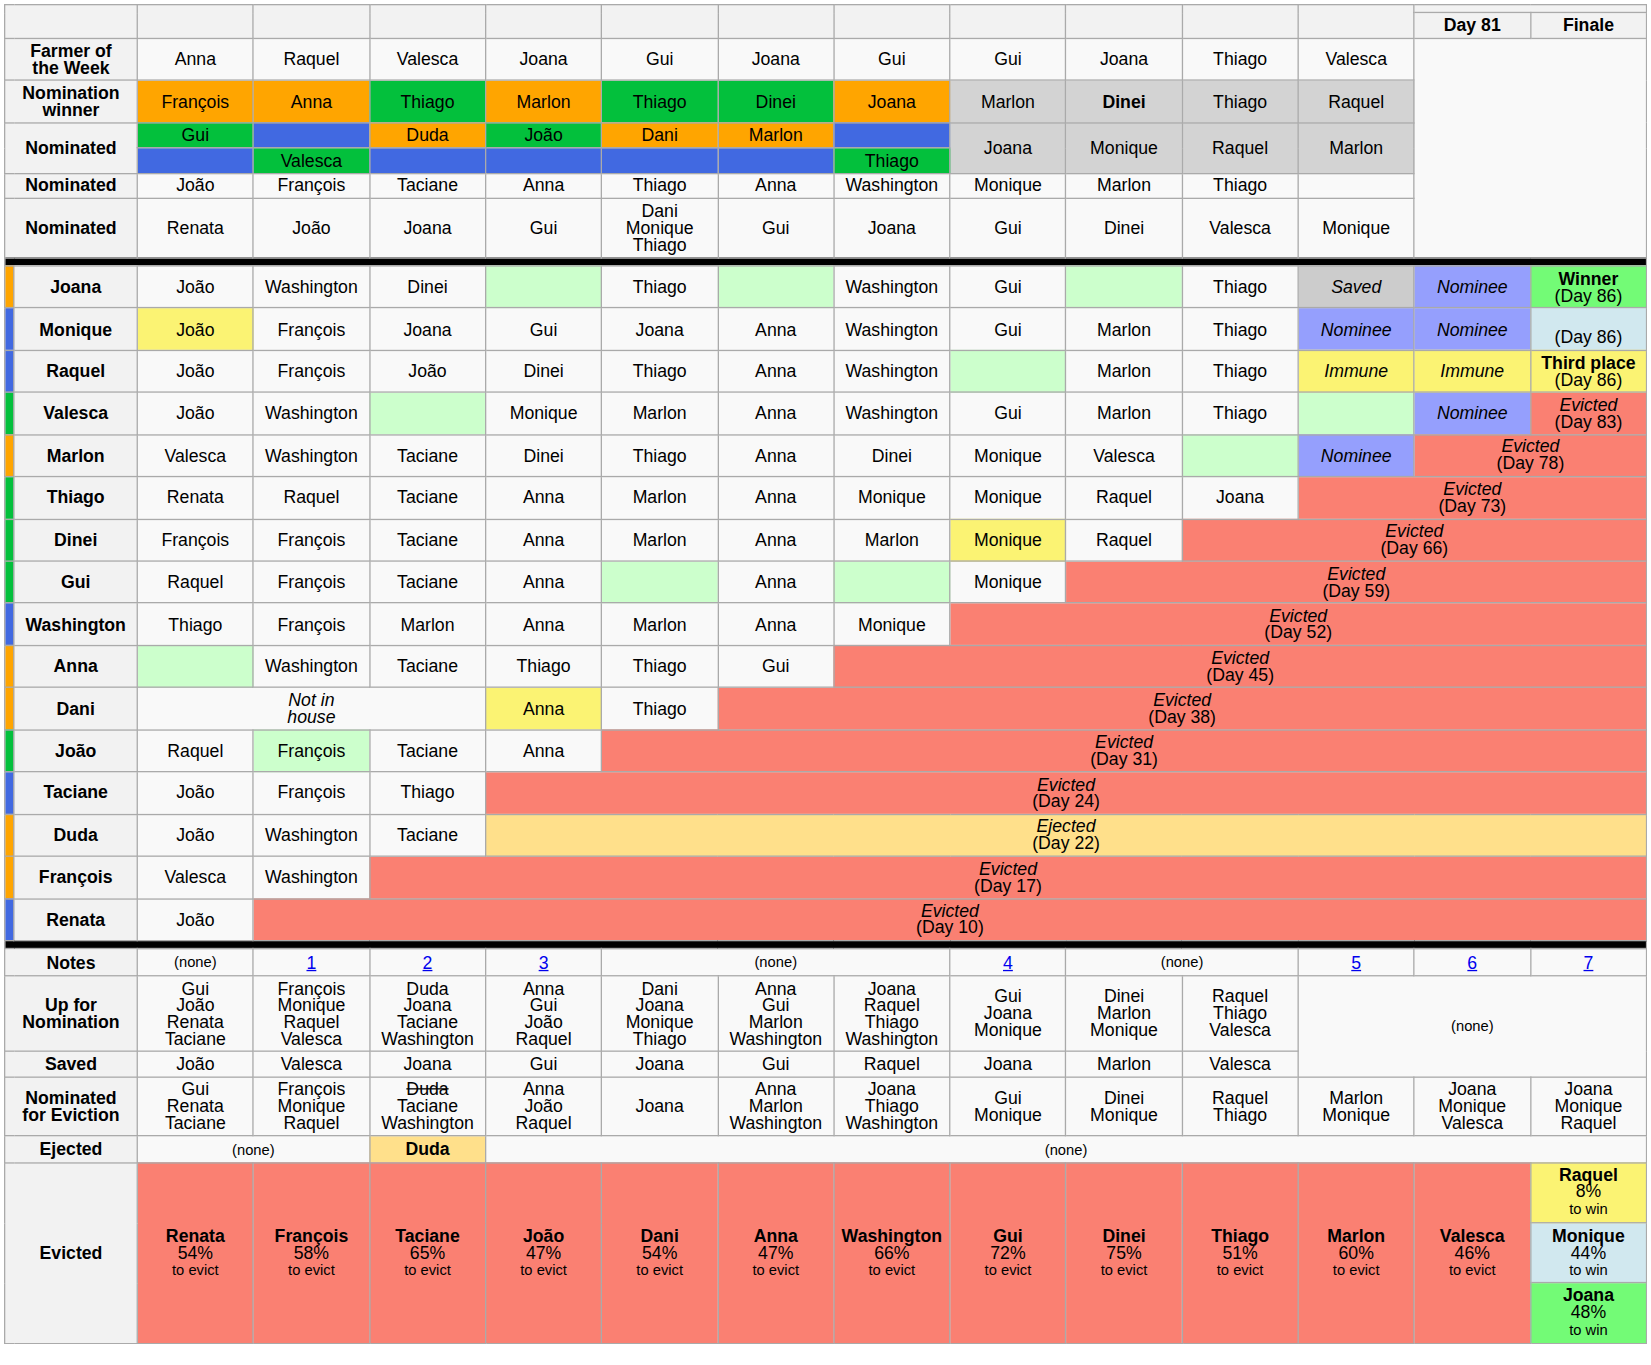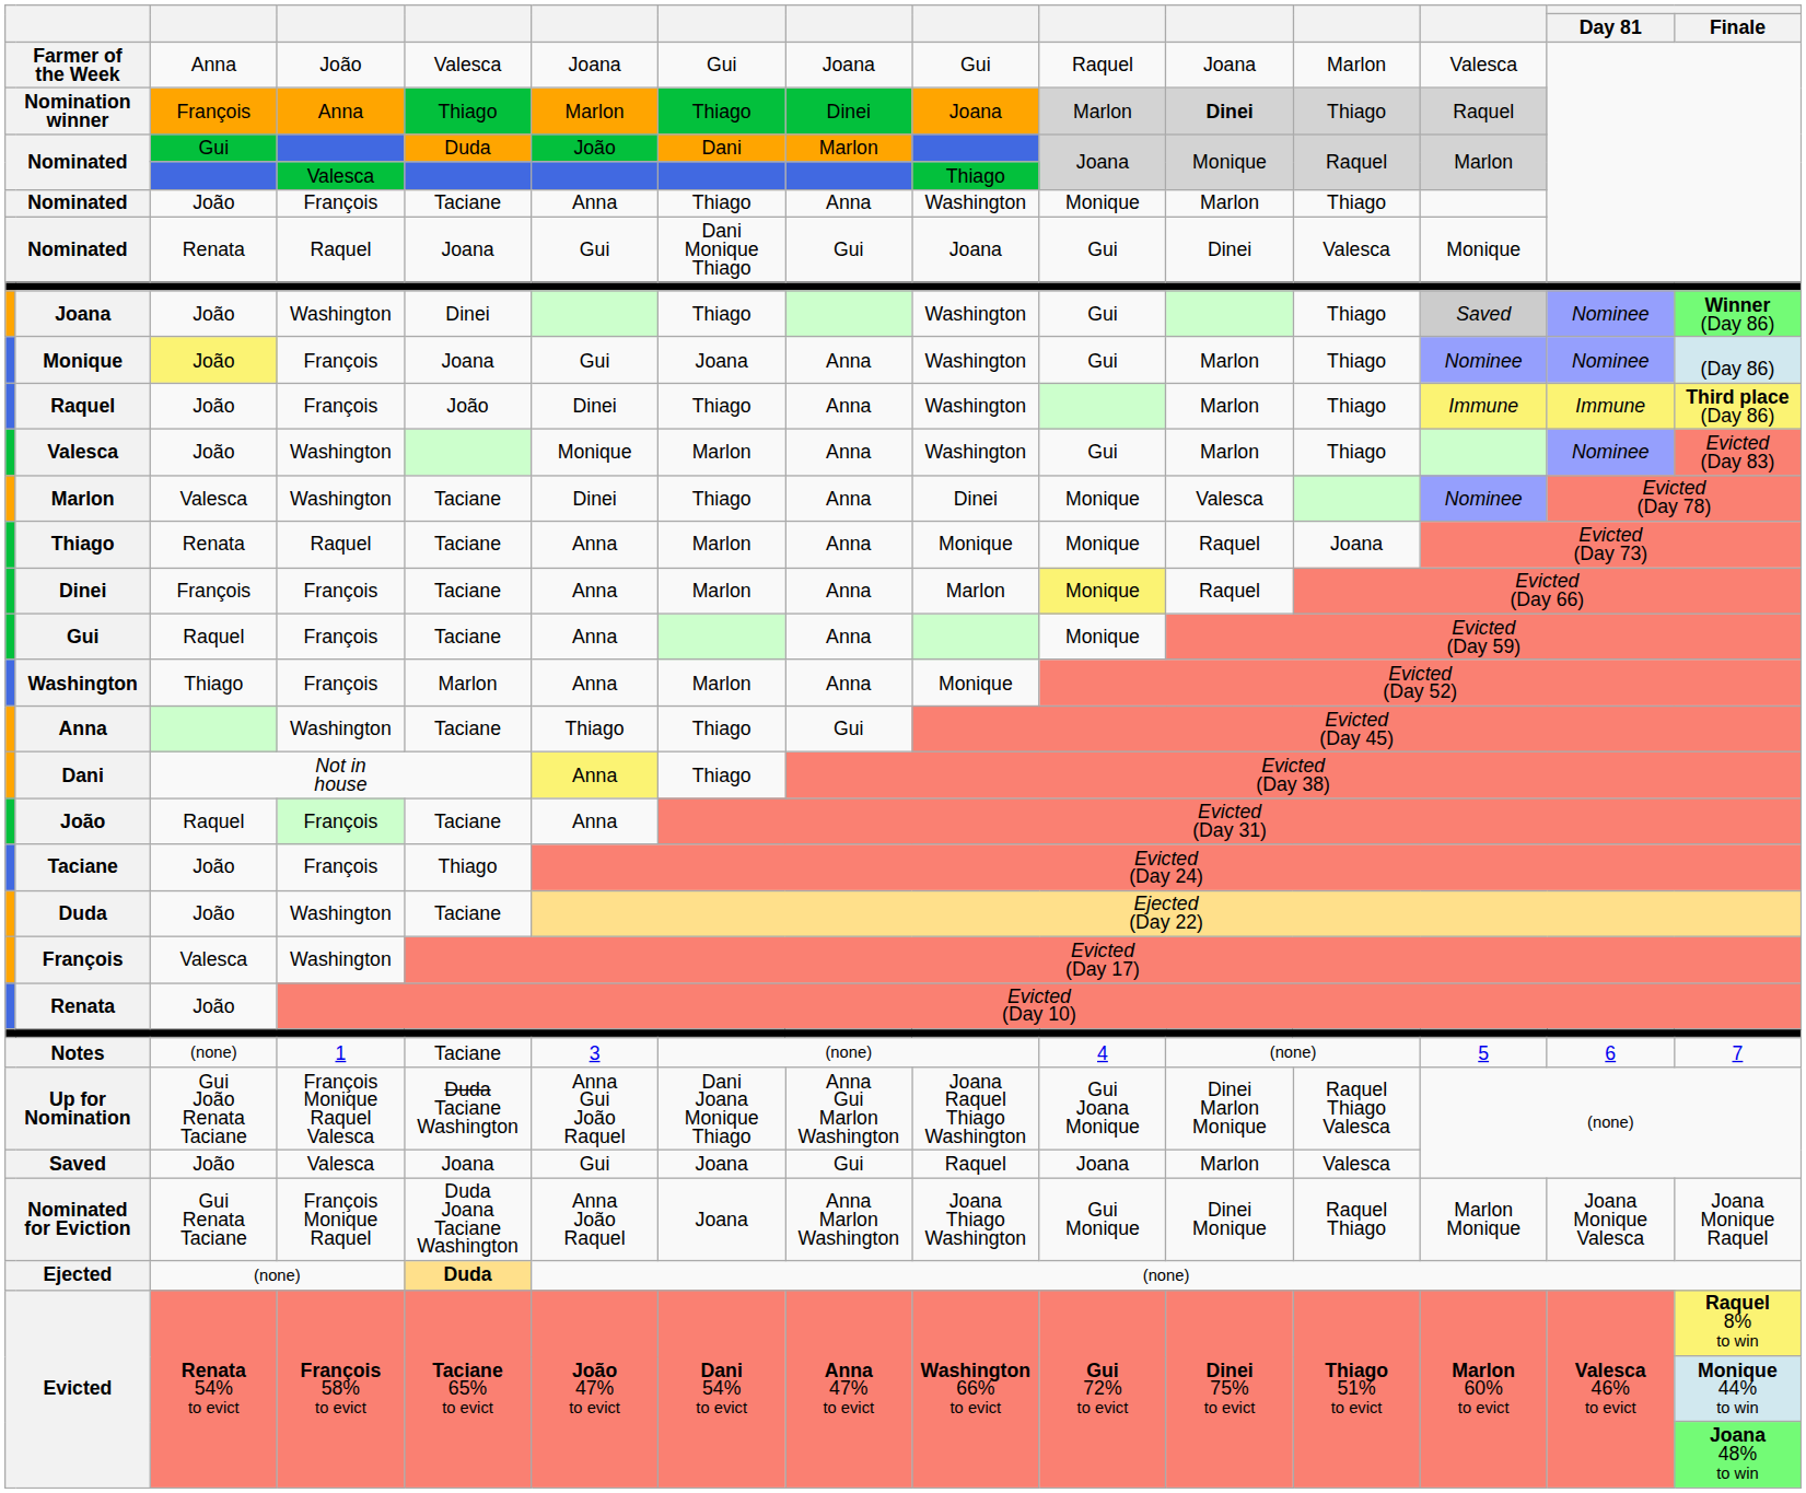Farmer of the Week | column 4: Raquel -> João
Farmer of the Week | column 10: Gui -> Raquel
Farmer of the Week | column 12: Thiago -> Marlon
Nominated / Renata | column 4: João -> Raquel
Notes | column 5: 2 -> Taciane
Up for Nomination | column 5: Duda Joana Taciane Washington -> Duda Taciane Washington
Nominated for Eviction | column 5: Duda Taciane Washington -> Duda Joana Taciane Washington
